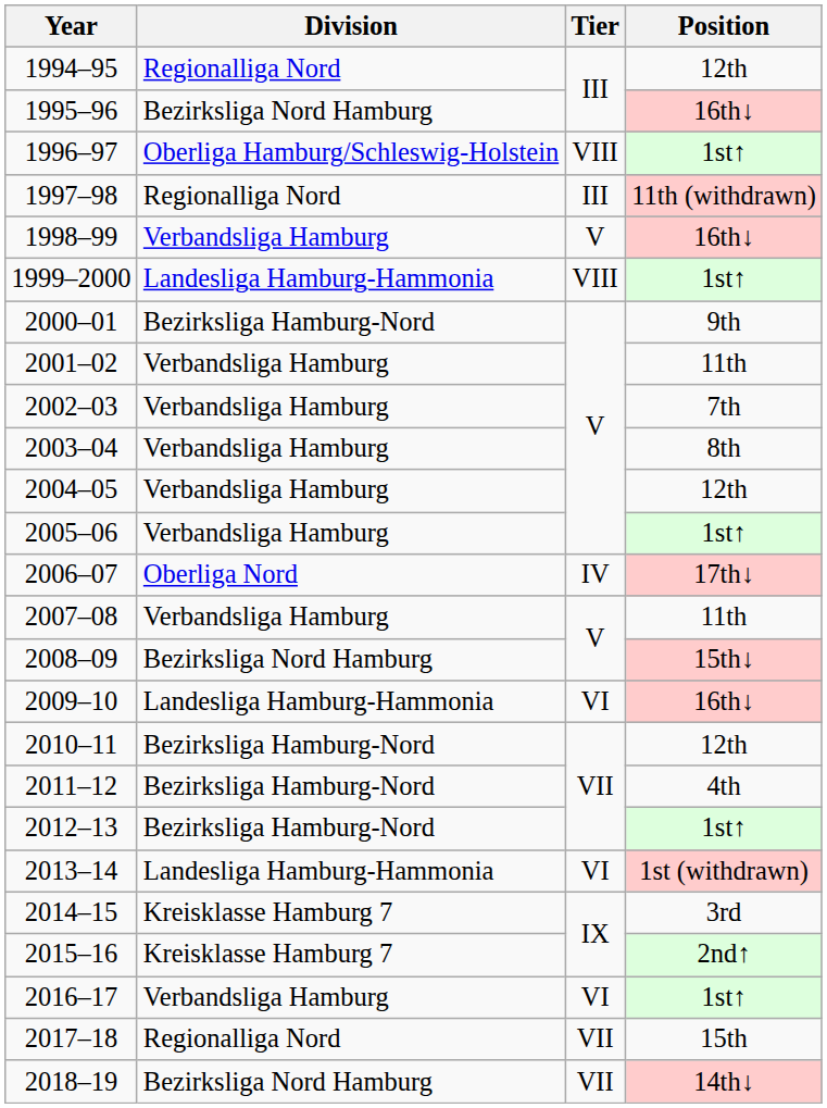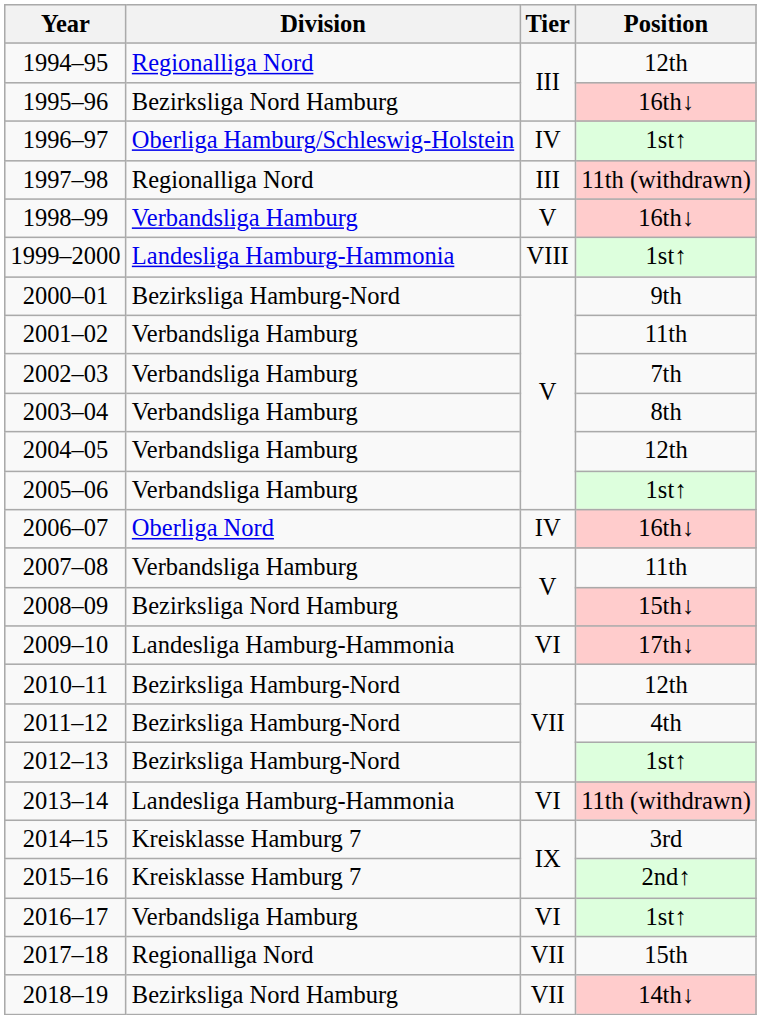1996–97 | Tier: VIII -> IV
2006–07 | Position: 17th↓ -> 16th↓
2009–10 | Position: 16th↓ -> 17th↓
2013–14 | Position: 1st (withdrawn) -> 11th (withdrawn)
